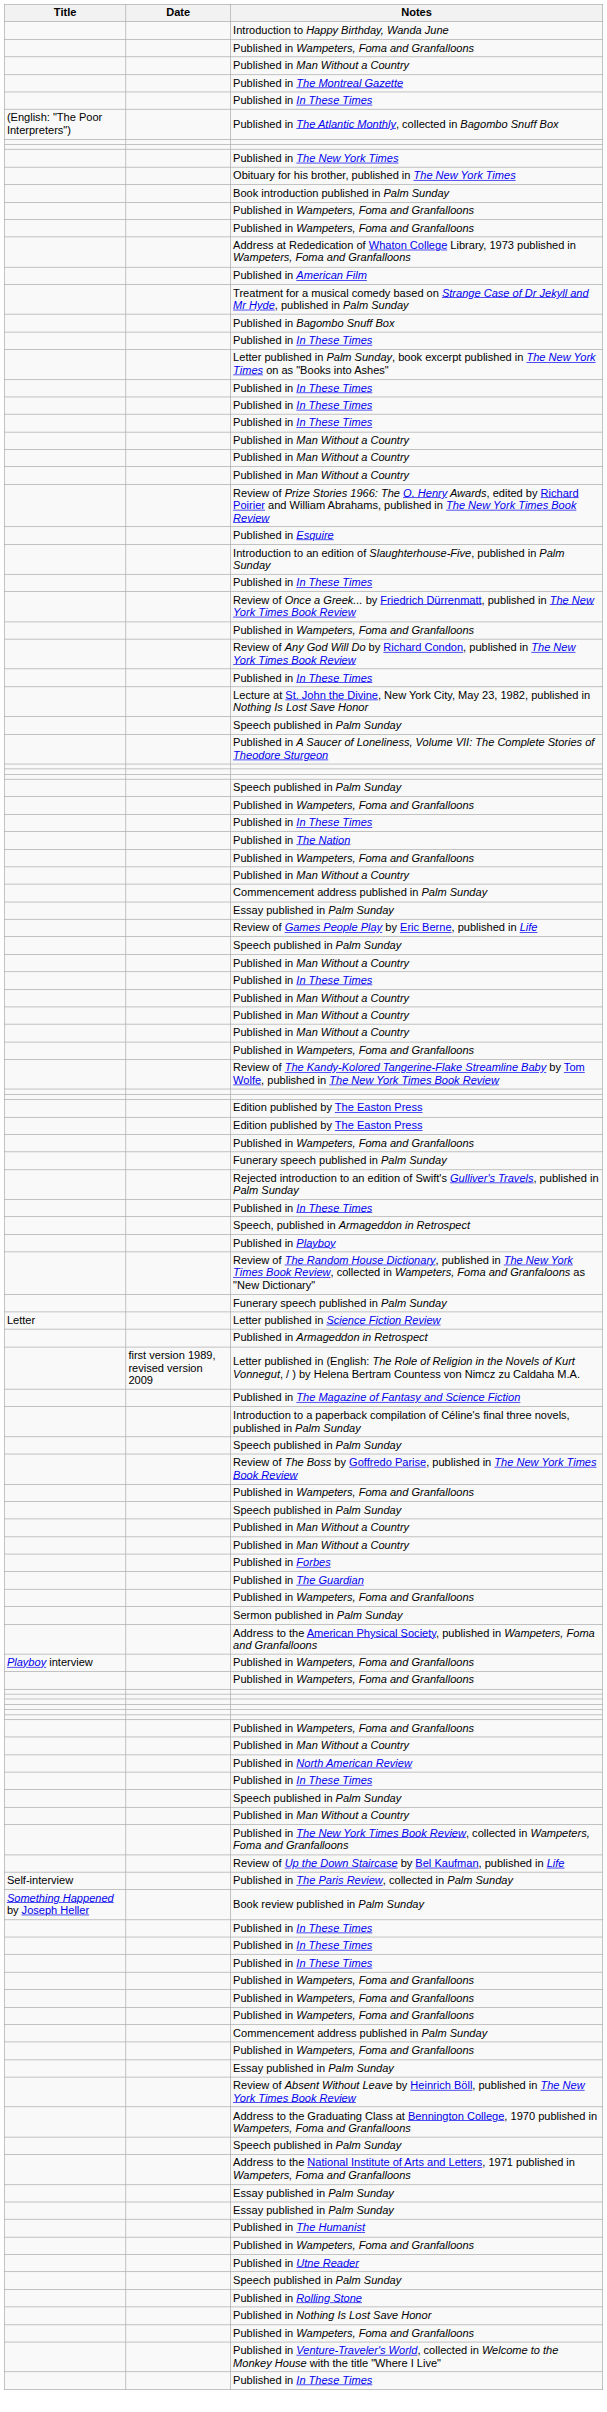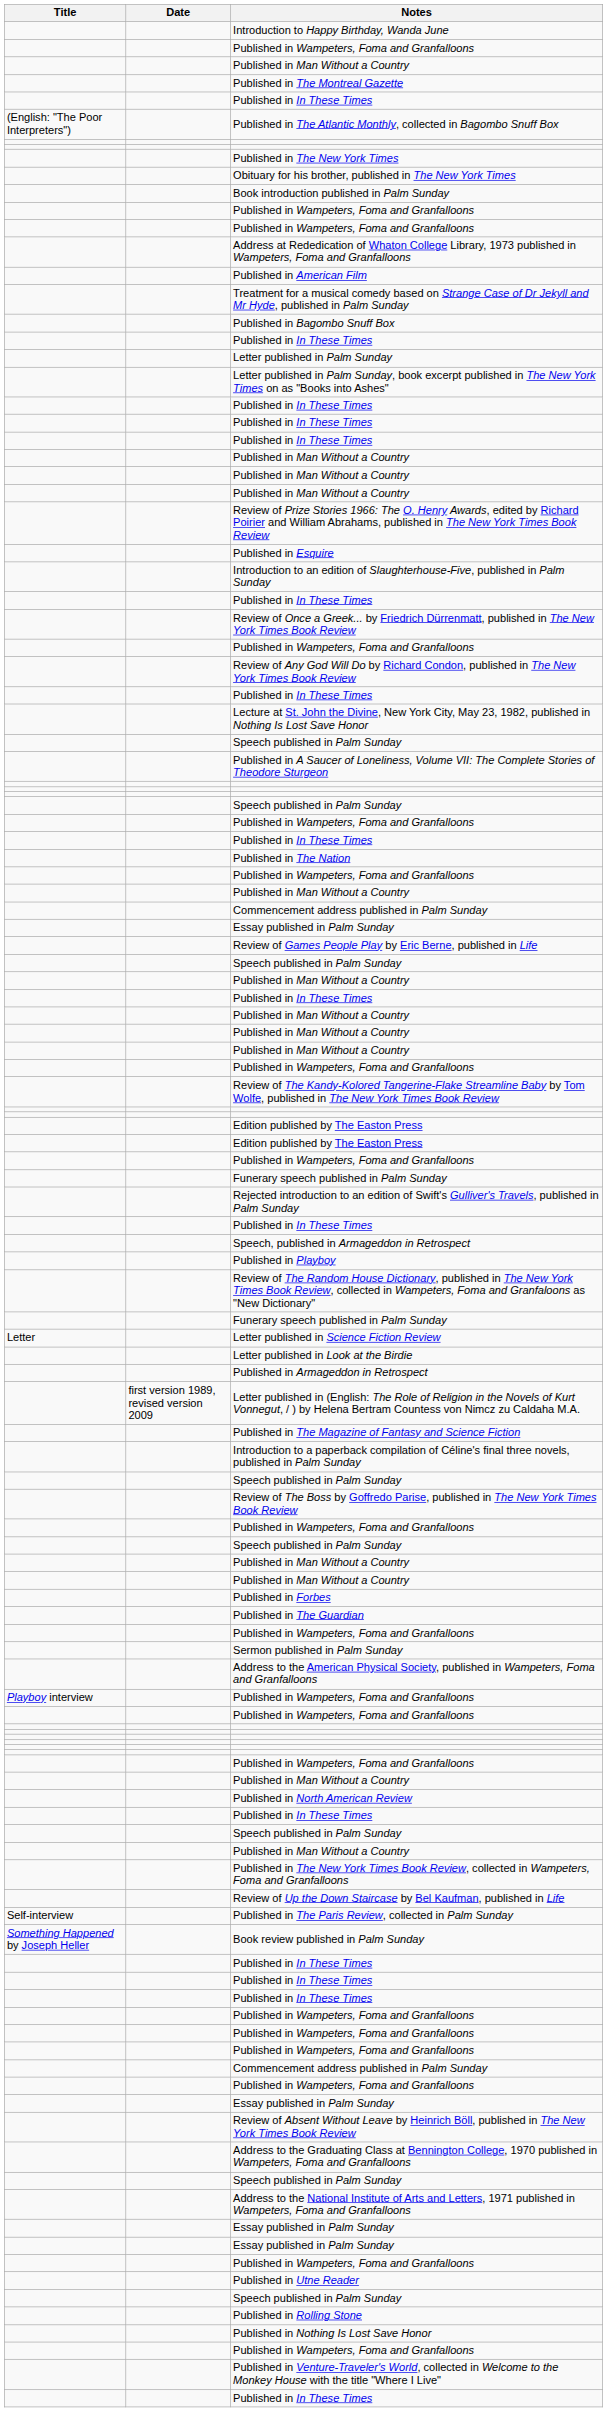+ row: Letter published in Palm Sunday
+ row: Letter published in Look at the Birdie
- row: Published in The Humanist
